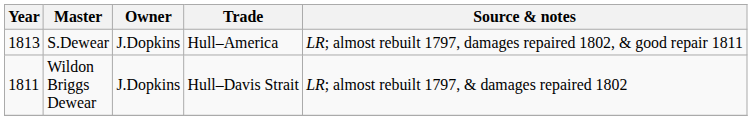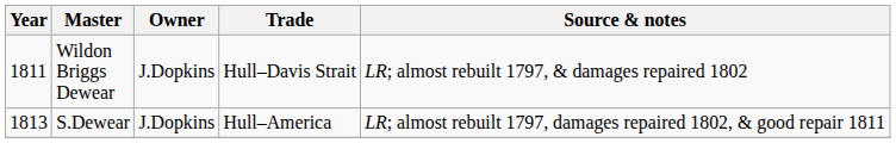rows swapped: Wildon Briggs Dewear <-> S.Dewear
